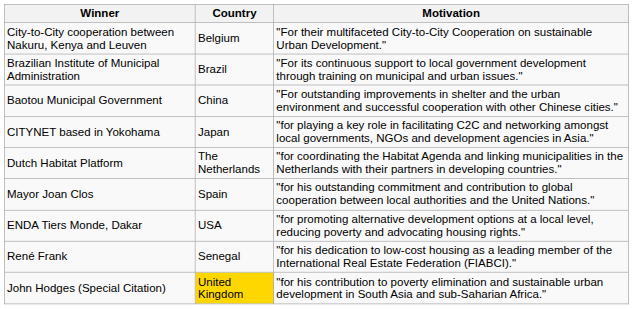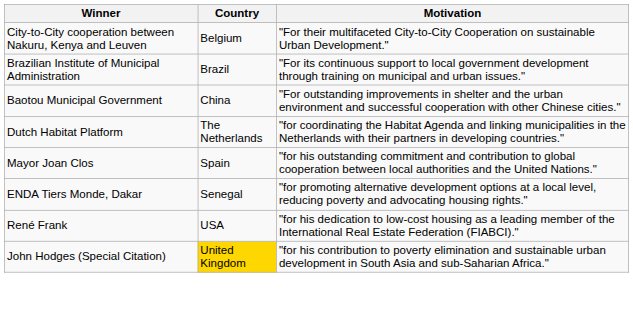- row: CITYNET based in Yokohama | Japan | "for playing a key role in facilitating C2C and networking amongst local governments, NGOs and development agencies in Asia."
ENDA Tiers Monde, Dakar | Country: USA -> Senegal
René Frank | Country: Senegal -> USA
